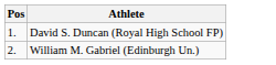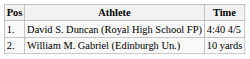+ column: Time | 4:40 4/5 | 10 yards
